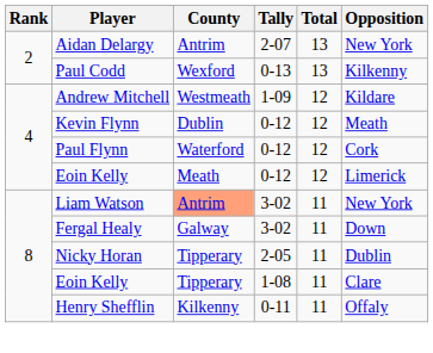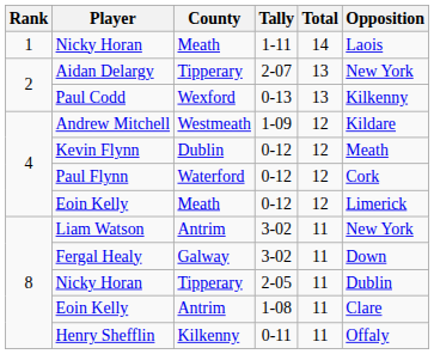+ row: 1 | Nicky Horan | Meath | 1-11 | 14 | Laois
Aidan Delargy | County: Antrim -> Tipperary
Liam Watson | County: lightsalmon background -> no background
Eoin Kelly / 1-08 | County: Tipperary -> Antrim
